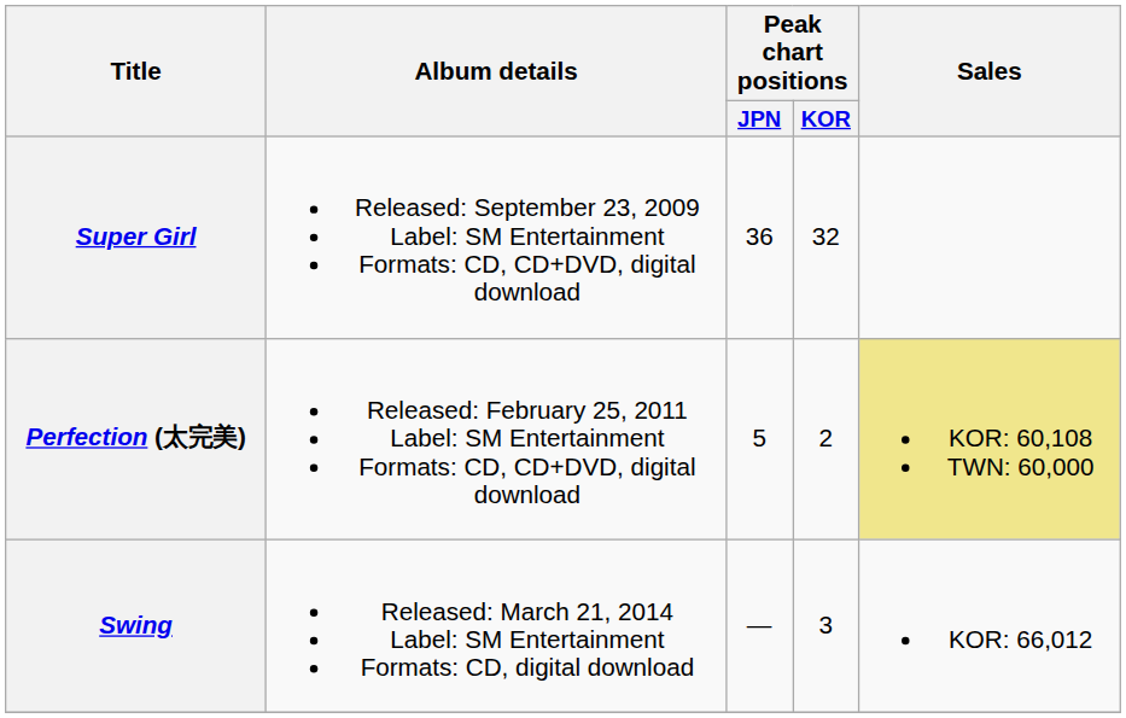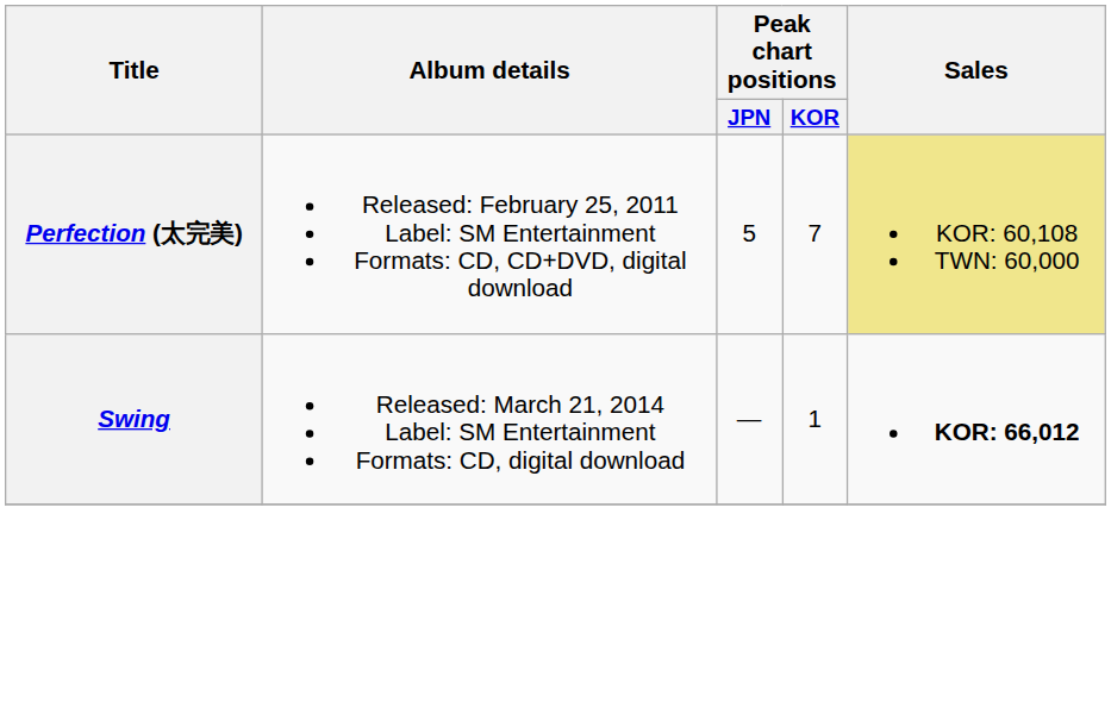- row: Super Girl | Released: September 23, 2009 Label: SM Entertainment Formats: CD, CD+DVD, digital download | 36 | 32
Perfection (太完美) | Peak chart positions / KOR: 2 -> 7
Swing | Peak chart positions / KOR: 3 -> 1
Swing | Sales: normal -> bold
